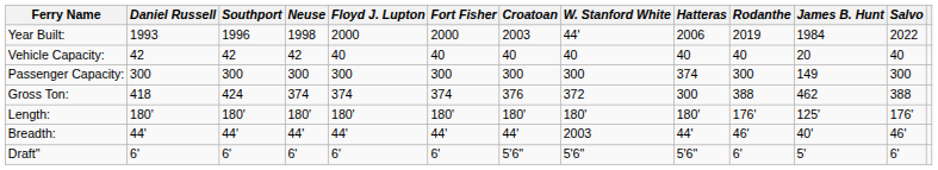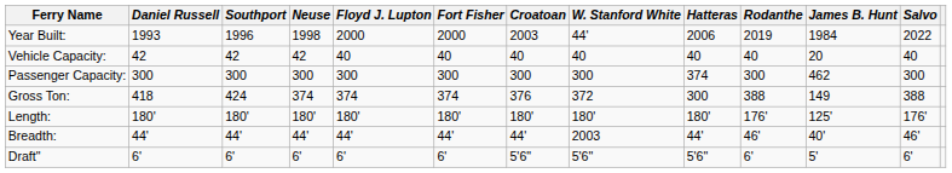Passenger Capacity: | James B. Hunt: 149 -> 462
Gross Ton: | James B. Hunt: 462 -> 149
